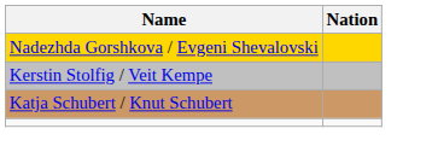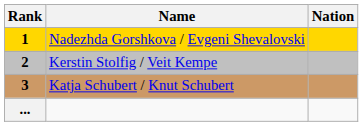+ column: Rank | 1 | 2 | 3 | ...
